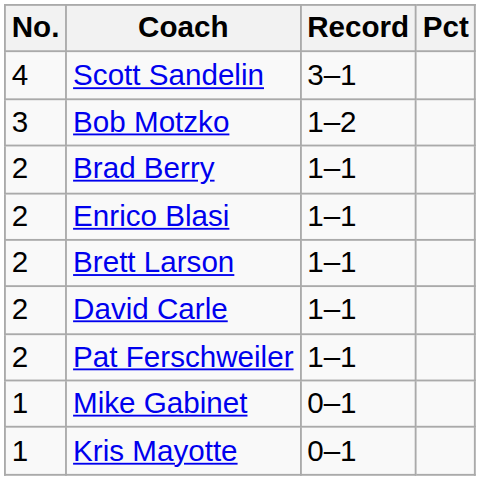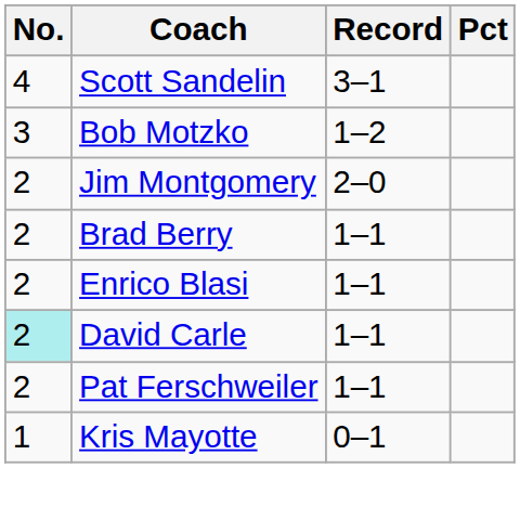+ row: 2 | Jim Montgomery | 2–0
- row: 2 | Brett Larson | 1–1
David Carle | No.: no background -> paleturquoise background
- row: 1 | Mike Gabinet | 0–1
